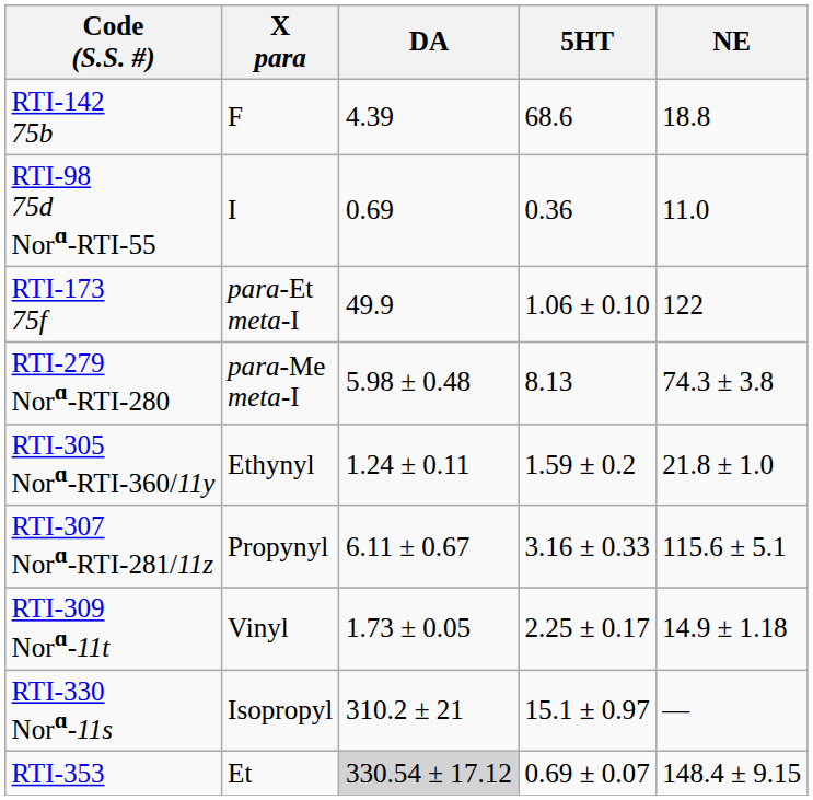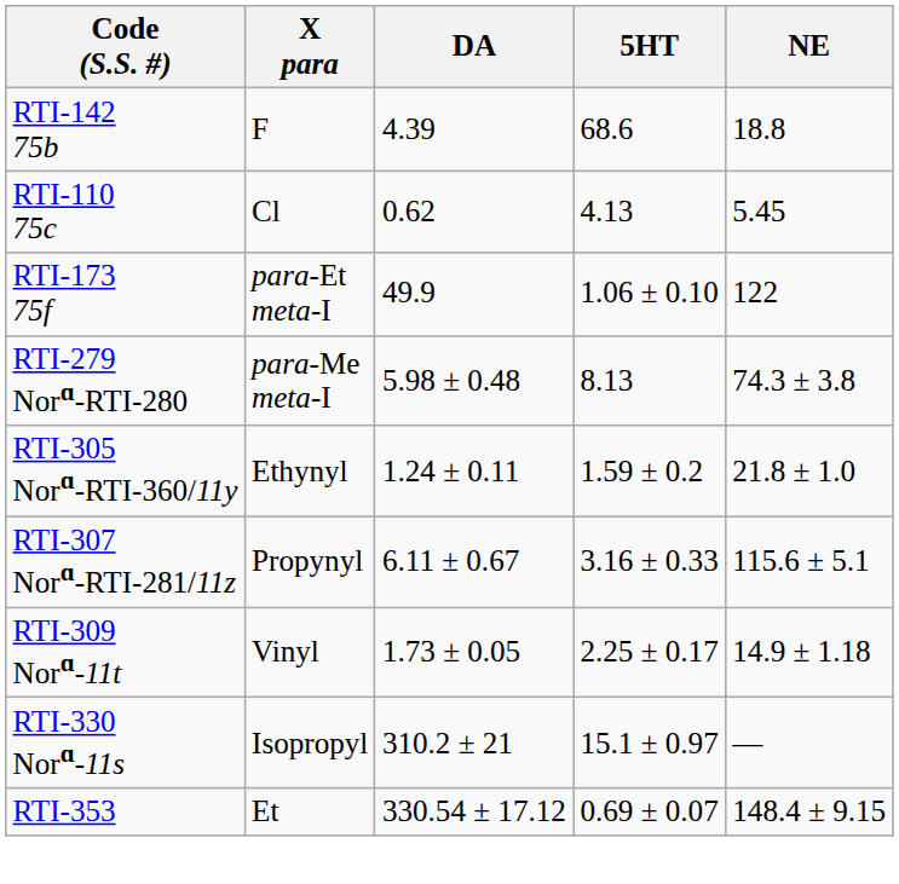- row: RTI-98 75d Norɑ-RTI-55 | I | 0.69 | 0.36 | 11.0
+ row: RTI-110 75c | Cl | 0.62 | 4.13 | 5.45
RTI-353 | DA: lightgrey background -> no background
